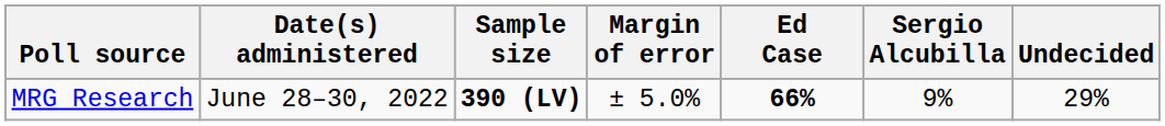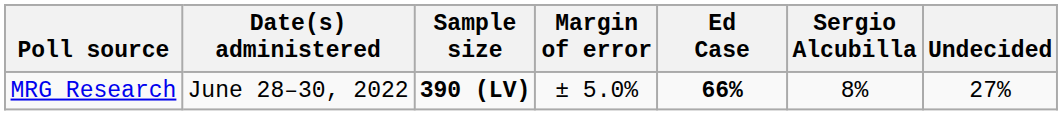MRG Research | Sergio Alcubilla: 9% -> 8%
MRG Research | Undecided: 29% -> 27%
